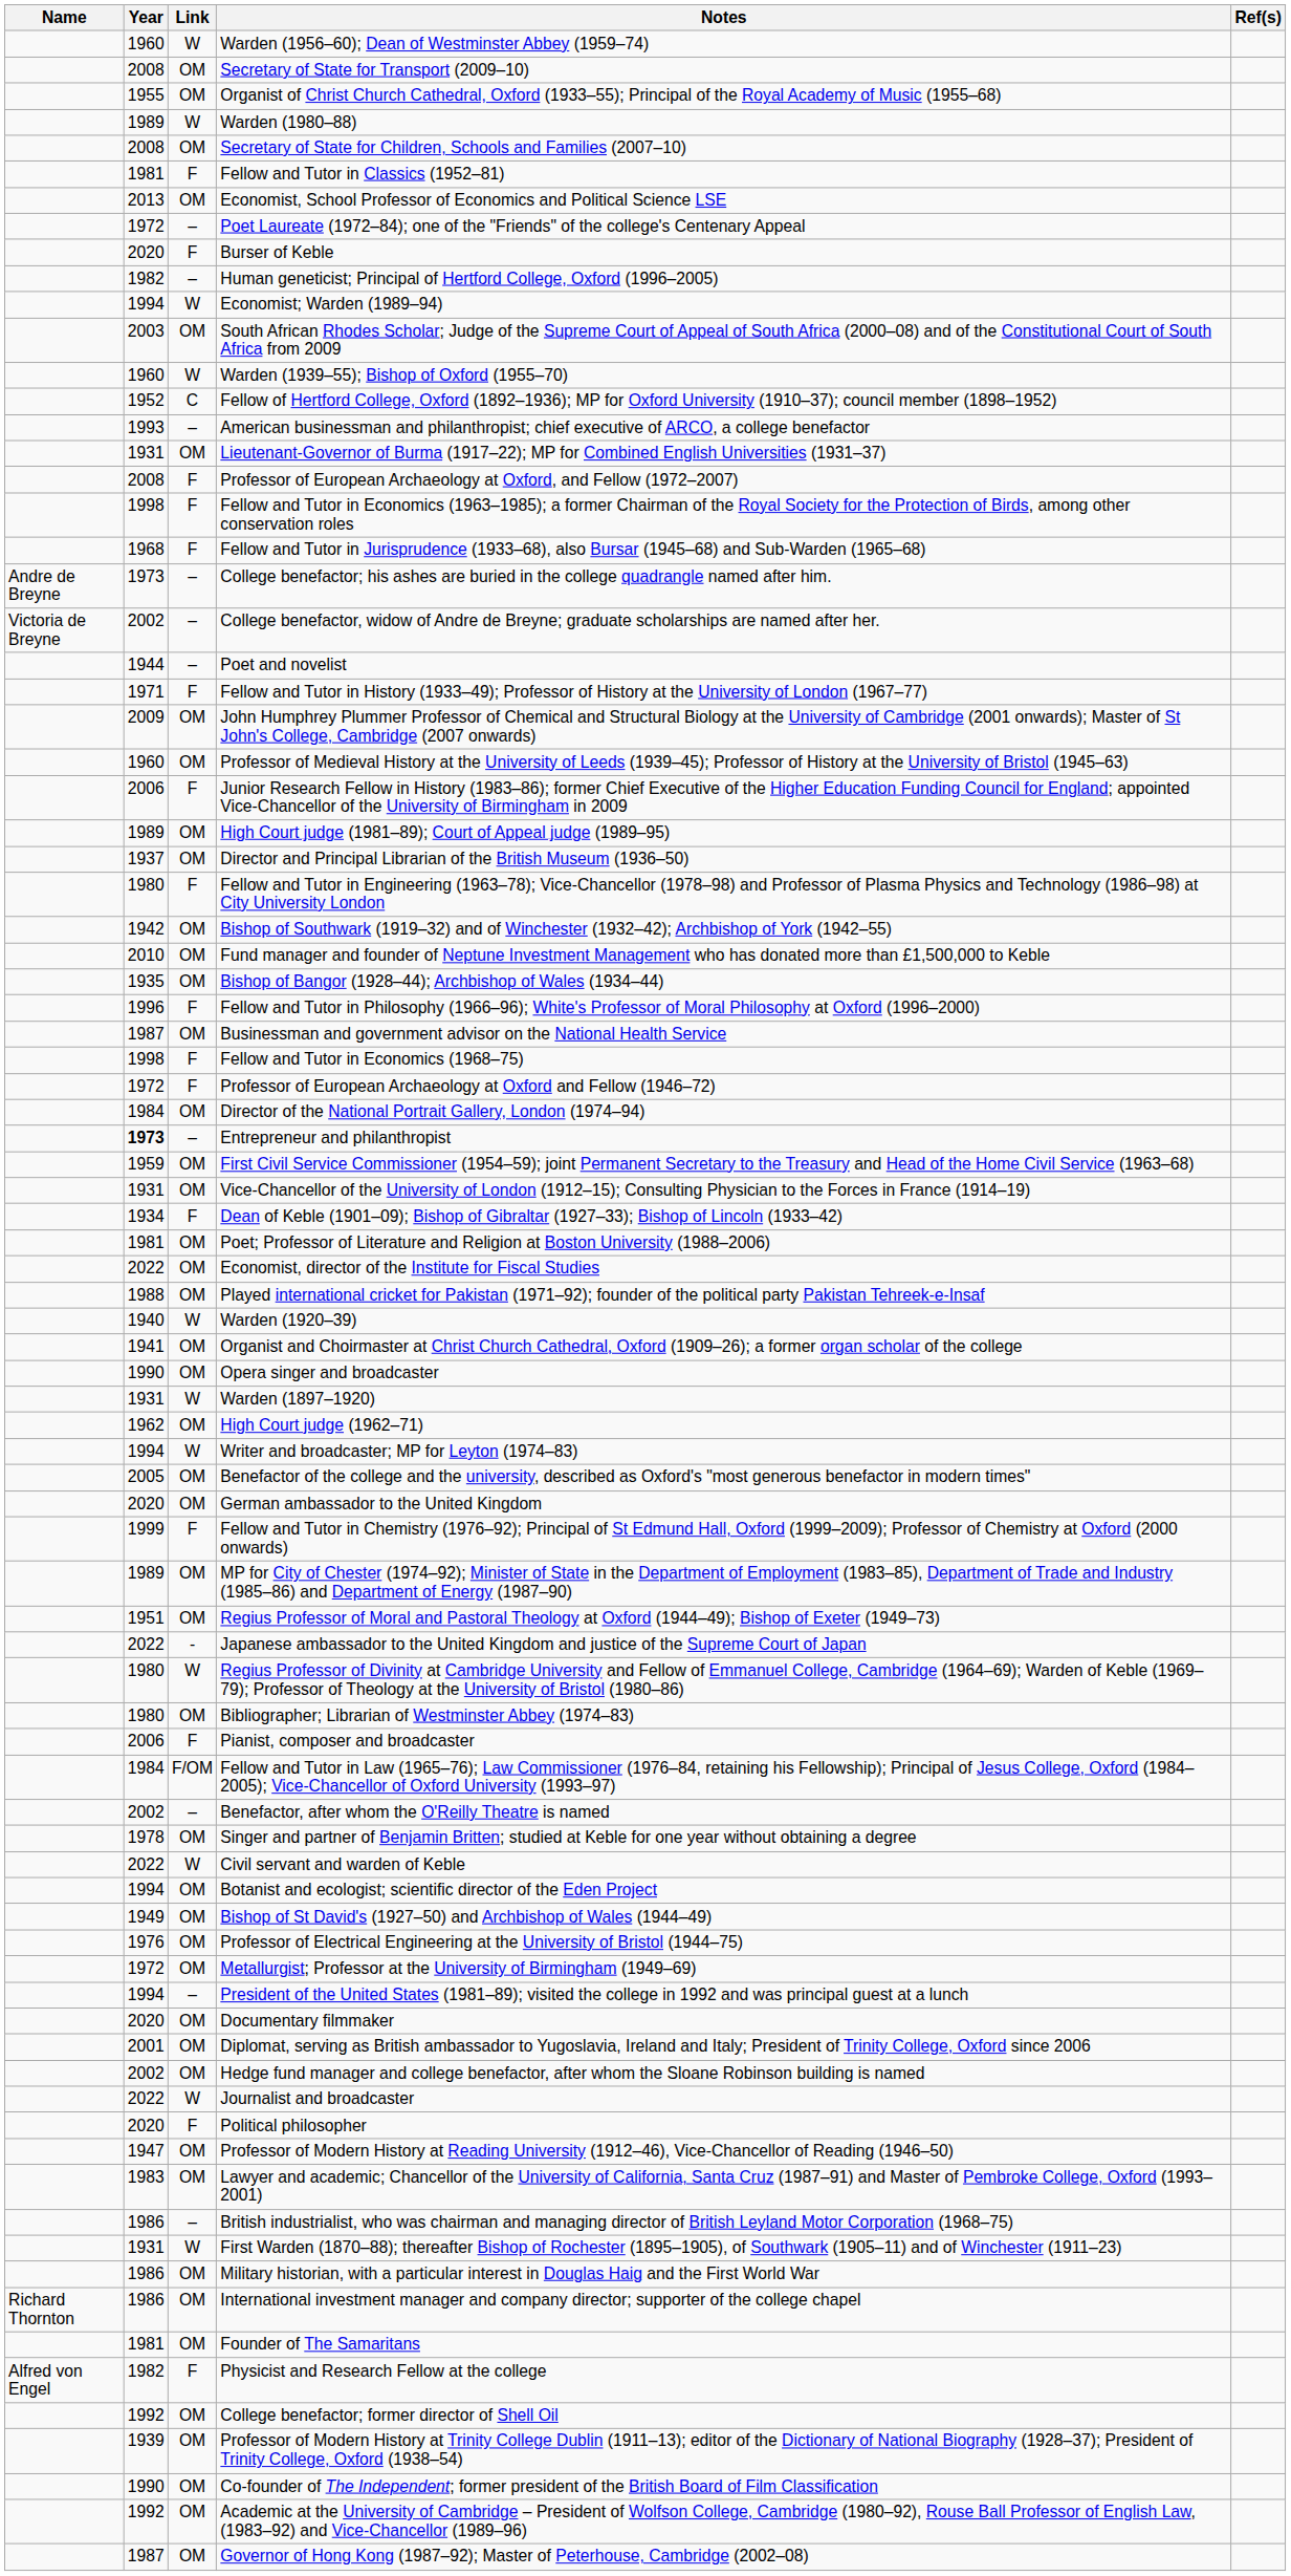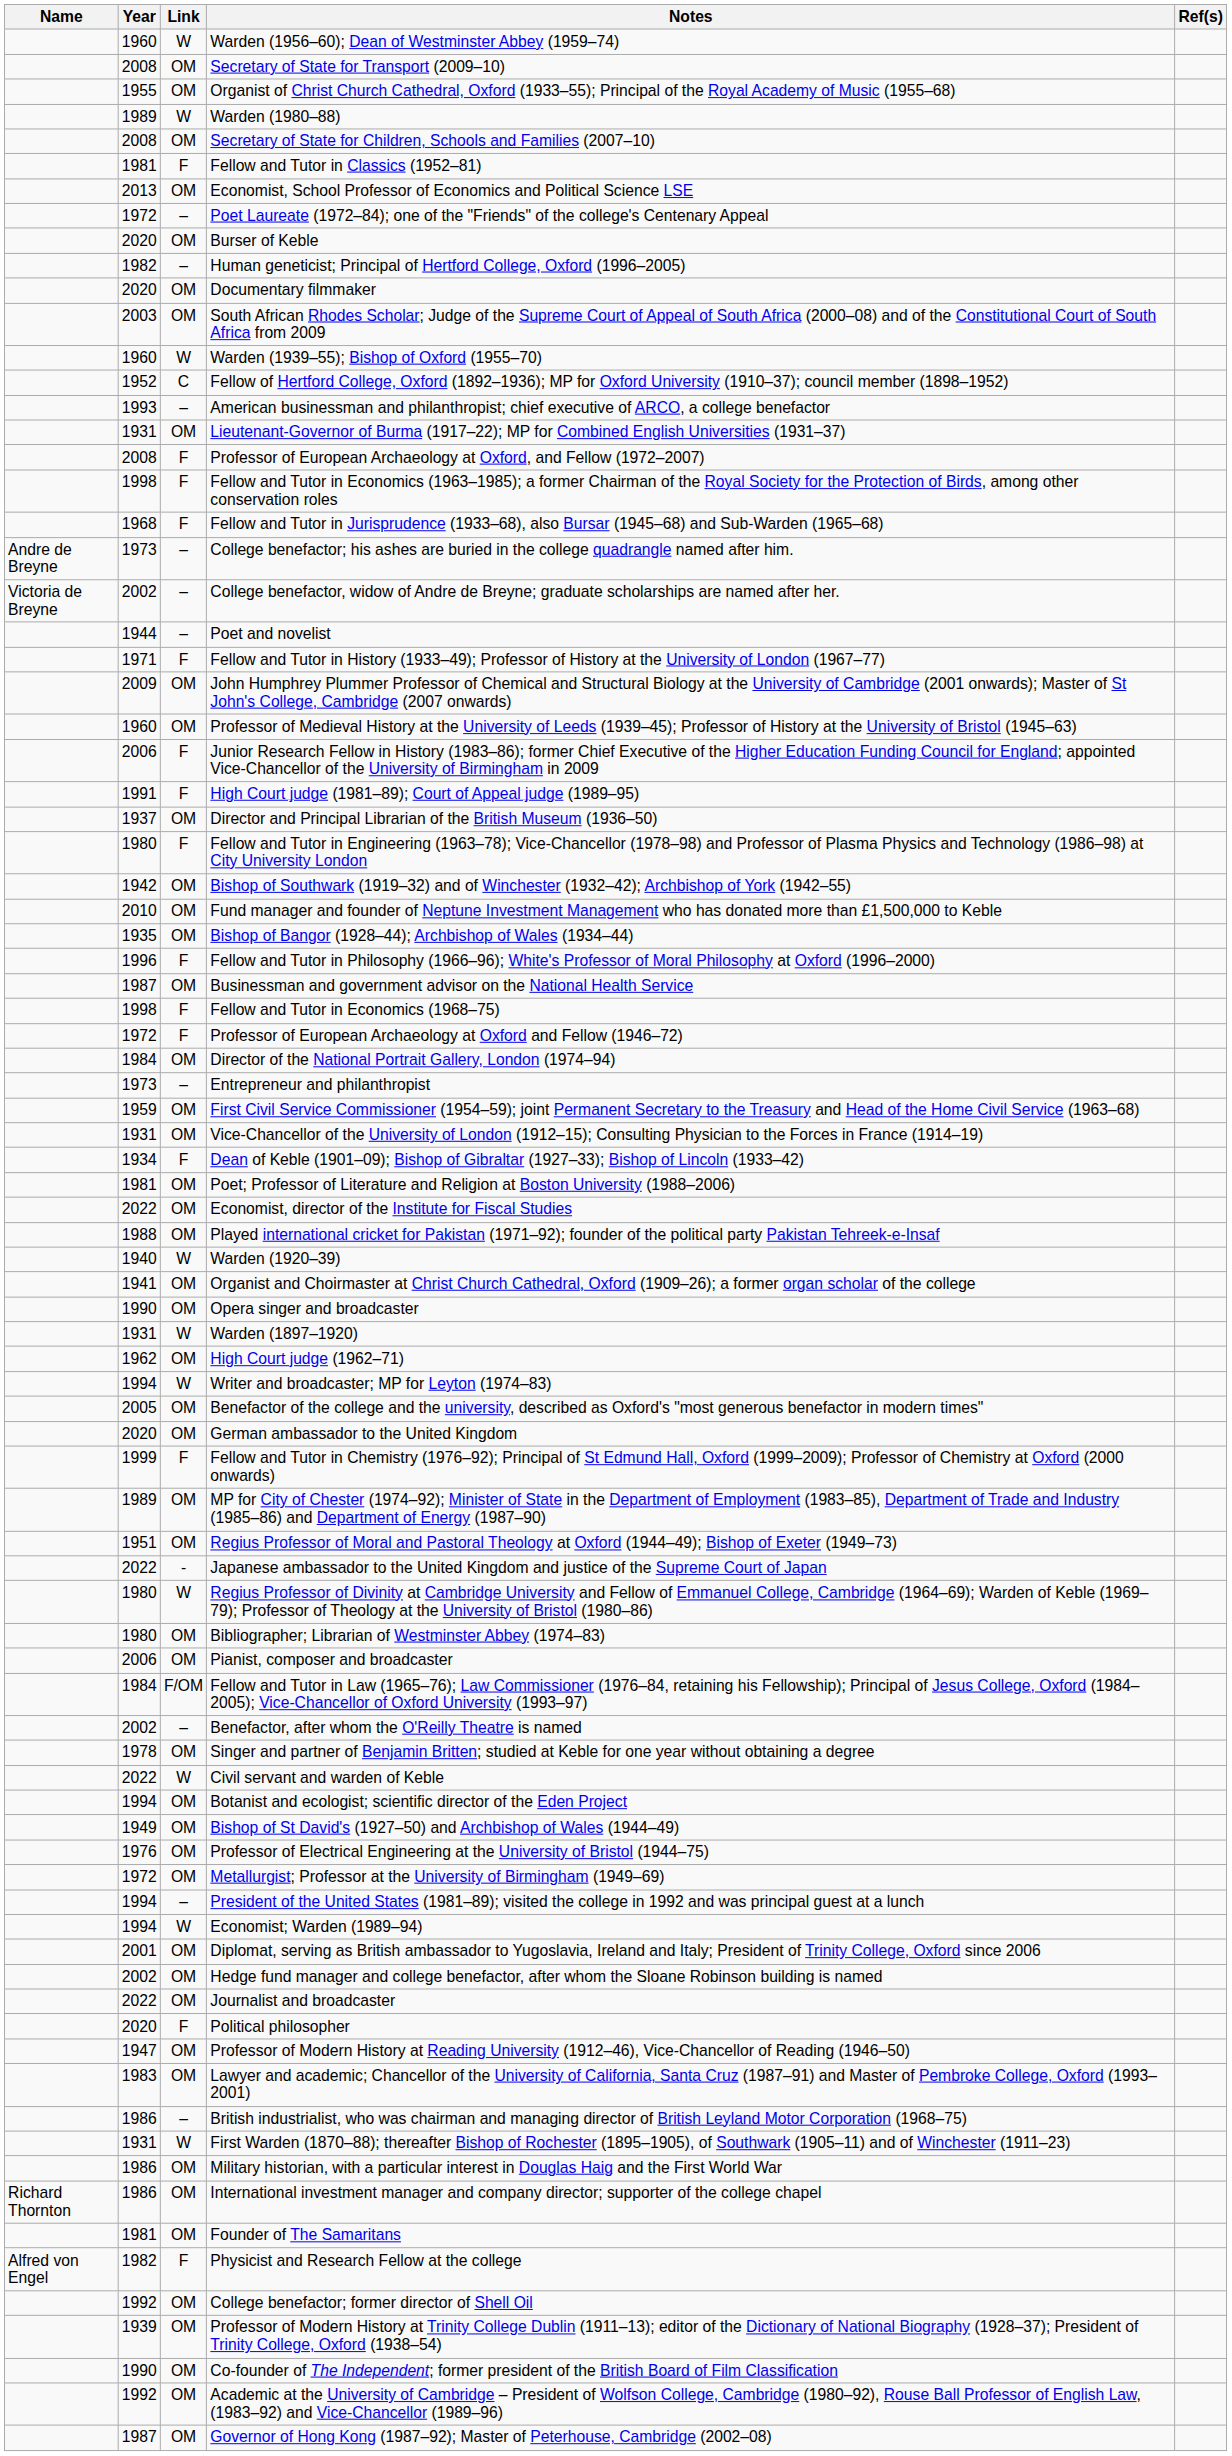Burser of Keble | Link: F -> OM
rows swapped: Documentary filmmaker <-> Economist; Warden (1989–94)
High Court judge (1981–89); Court of Appeal judge (1989–95) | Year: 1989 -> 1991
High Court judge (1981–89); Court of Appeal judge (1989–95) | Link: OM -> F
Entrepreneur and philanthropist | Year: bold -> normal
Pianist, composer and broadcaster | Link: F -> OM
Journalist and broadcaster | Link: W -> OM
